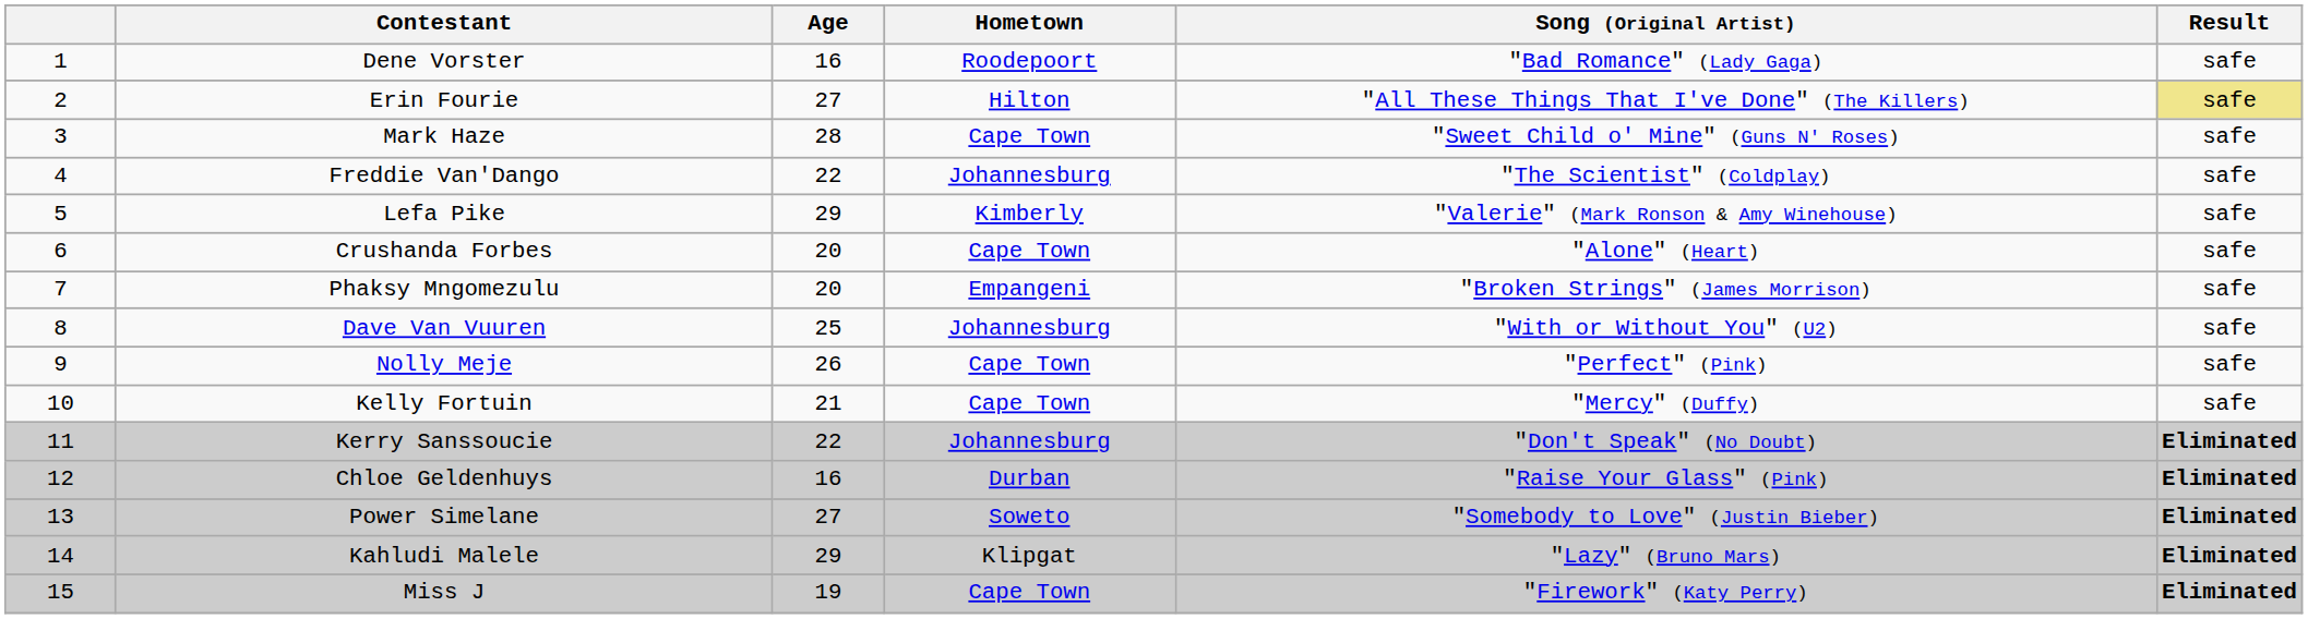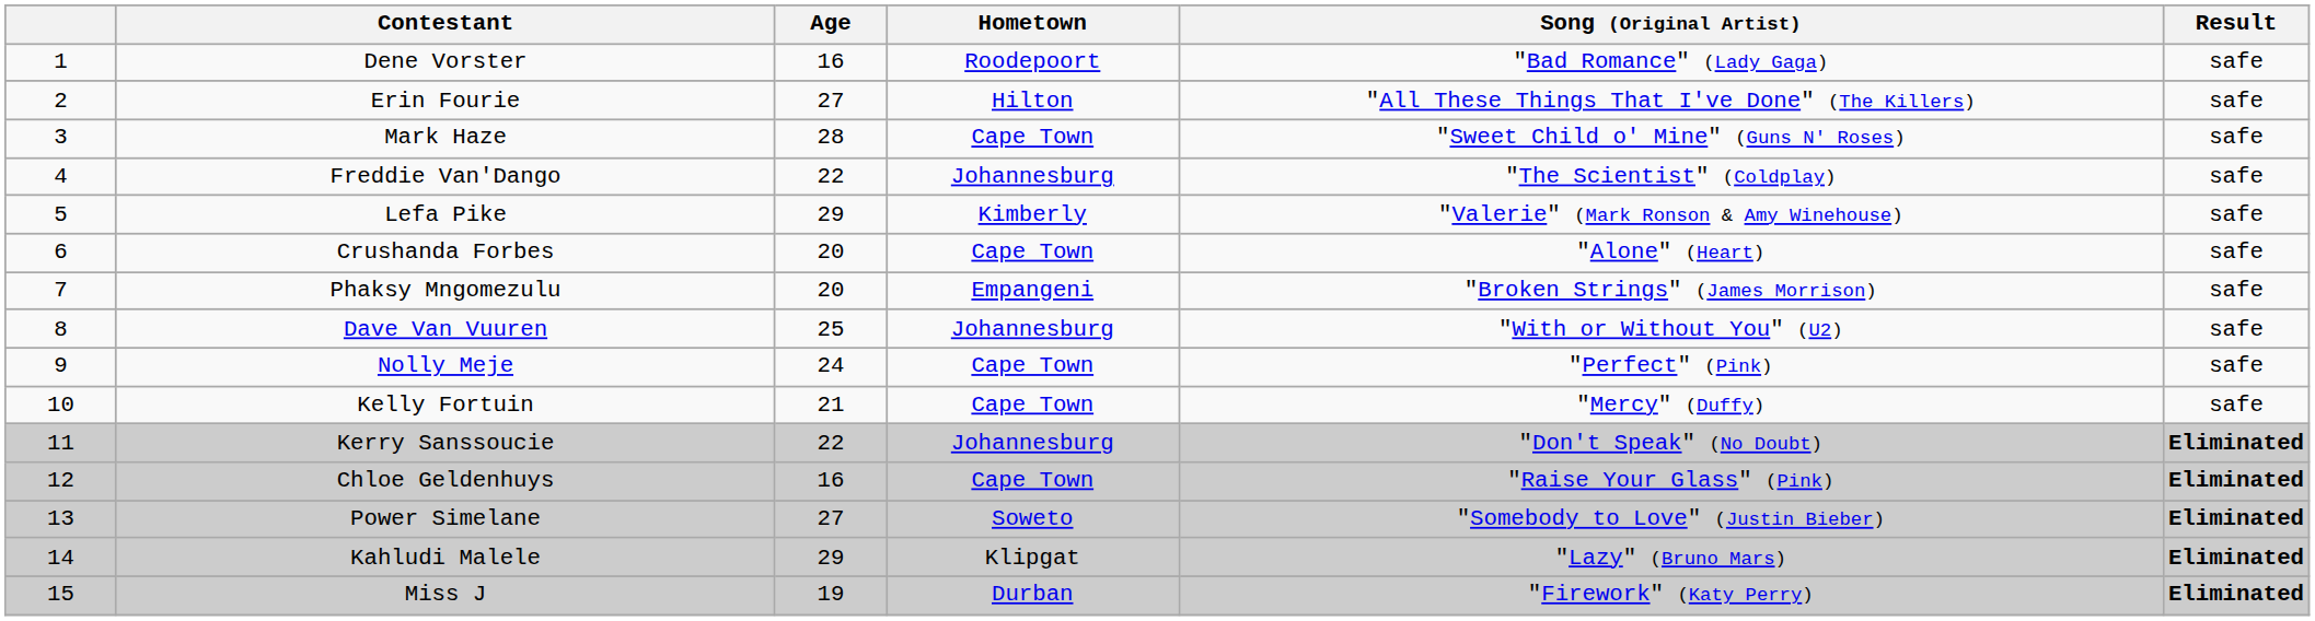Erin Fourie | Result: khaki background -> no background
Nolly Meje | Age: 26 -> 24
Chloe Geldenhuys | Hometown: Durban -> Cape Town
Miss J | Hometown: Cape Town -> Durban
